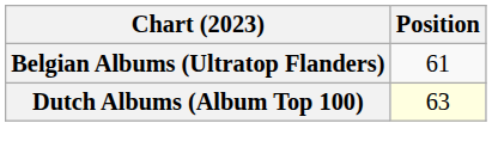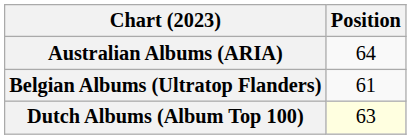+ row: Australian Albums (ARIA) | 64
